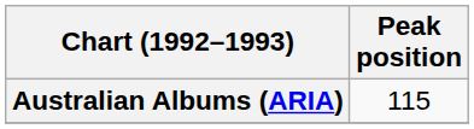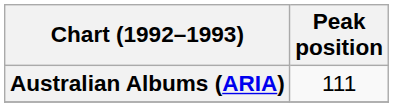Australian Albums (ARIA) | Peak position: 115 -> 111
